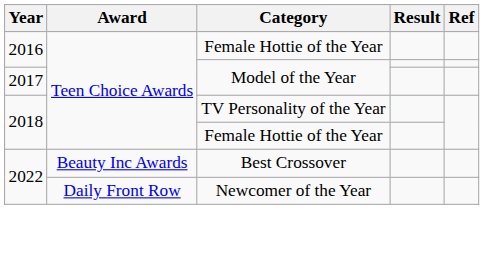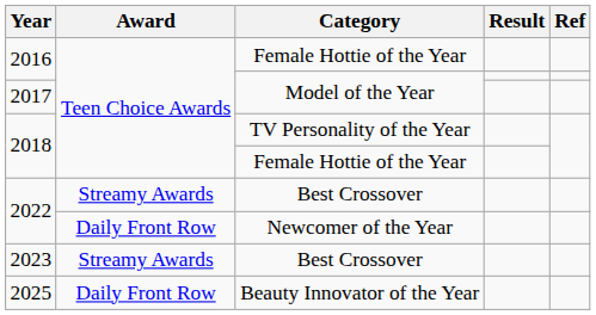2022 / Best Crossover | Award: Beauty Inc Awards -> Streamy Awards
+ row: 2023 | Streamy Awards | Best Crossover
+ row: 2025 | Daily Front Row | Beauty Innovator of the Year
